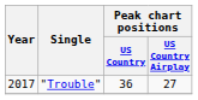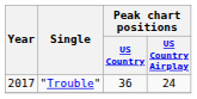"Trouble" | Peak chart positions / US Country Airplay: 27 -> 24
